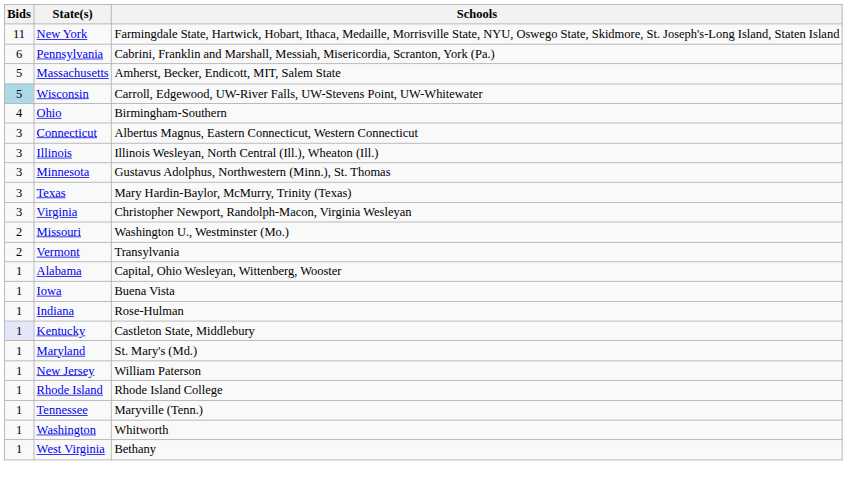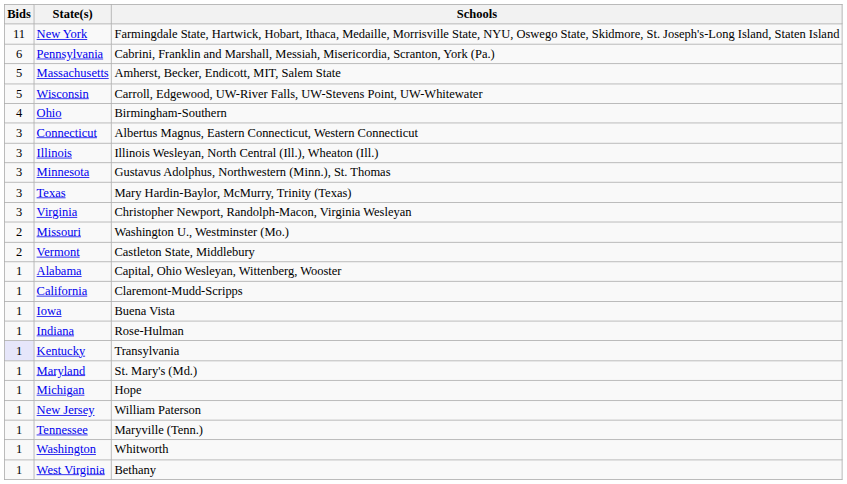Wisconsin | Bids: lightblue background -> no background
Vermont | Schools: Transylvania -> Castleton State, Middlebury
+ row: 1 | California | Claremont-Mudd-Scripps
Kentucky | Schools: Castleton State, Middlebury -> Transylvania
+ row: 1 | Michigan | Hope
- row: 1 | Rhode Island | Rhode Island College
